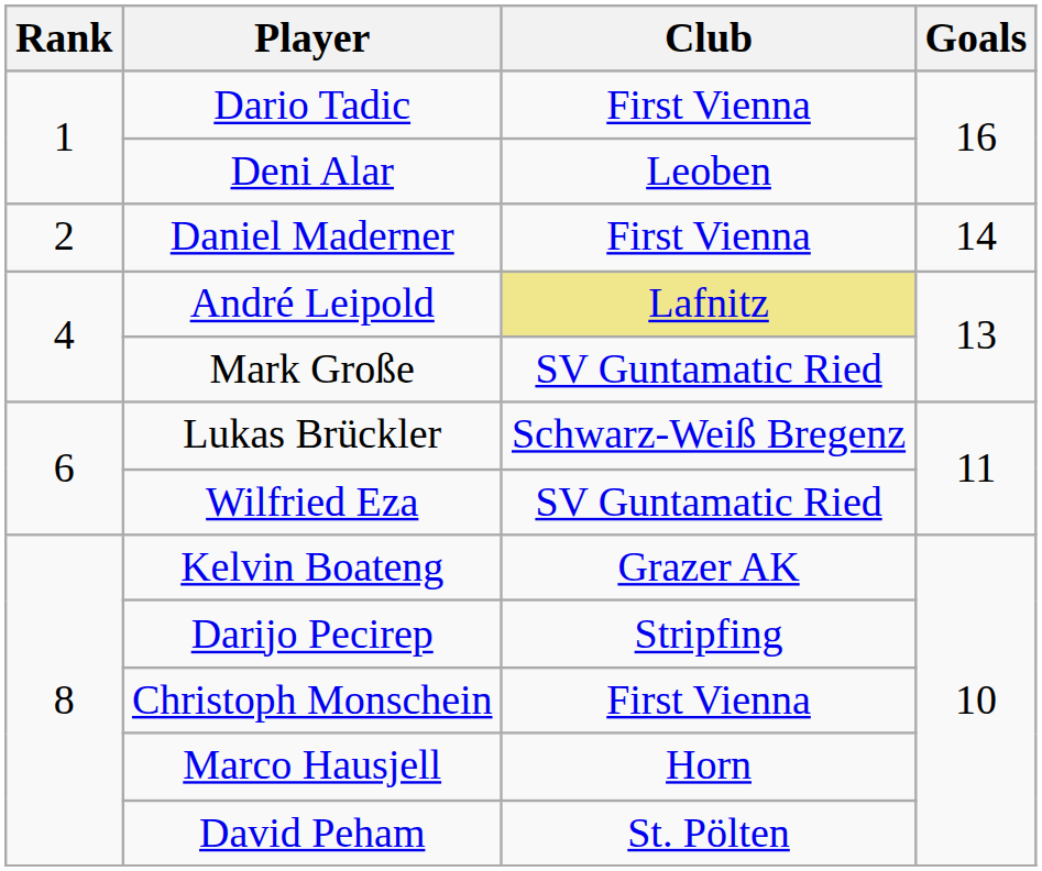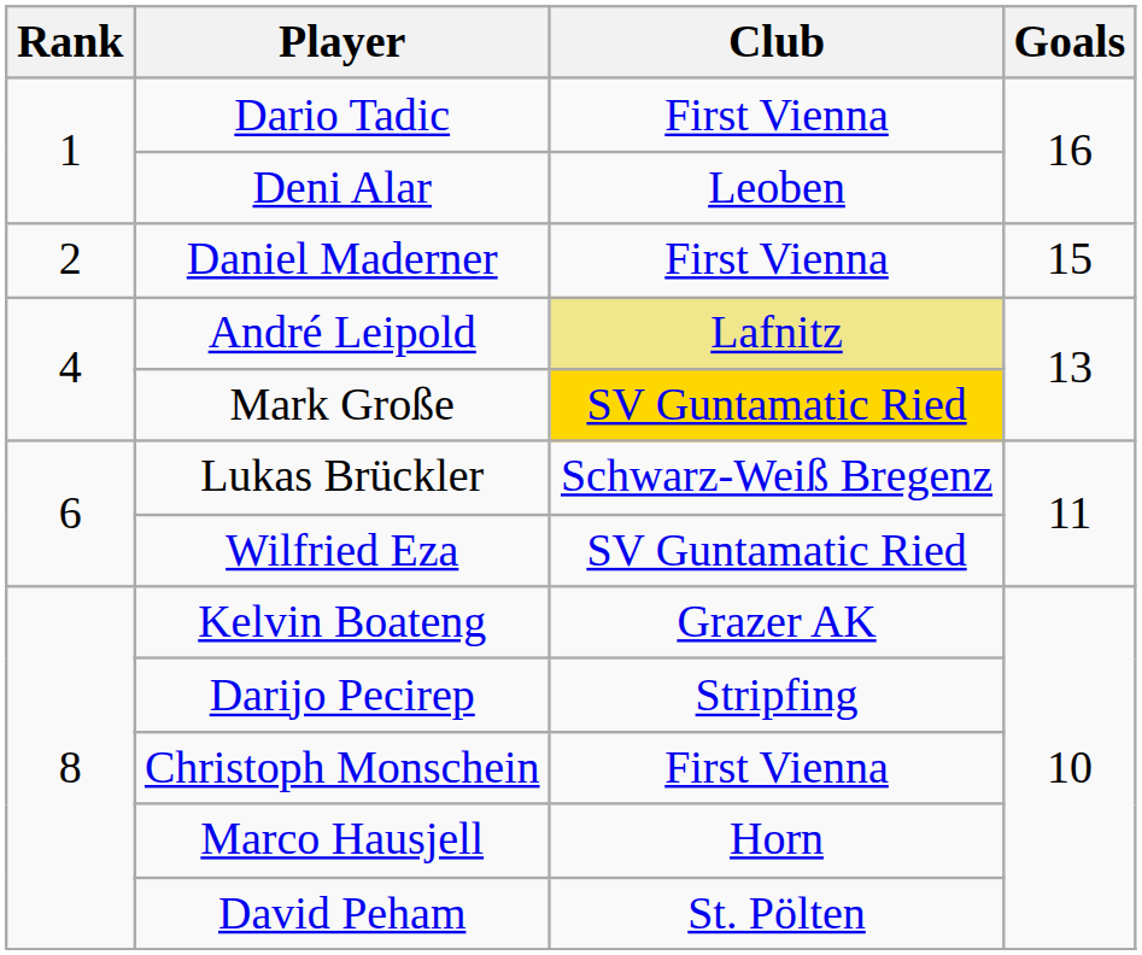Daniel Maderner | Goals: 14 -> 15
Mark Große | Club: no background -> gold background
